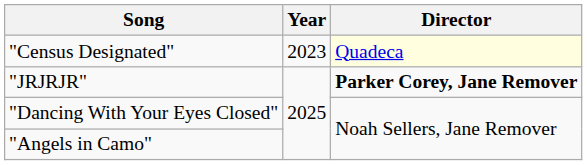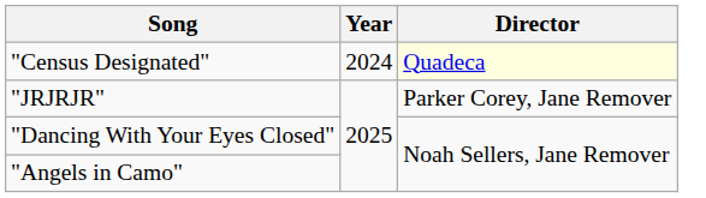"Census Designated" | Year: 2023 -> 2024
"JRJRJR" | Director: bold -> normal
